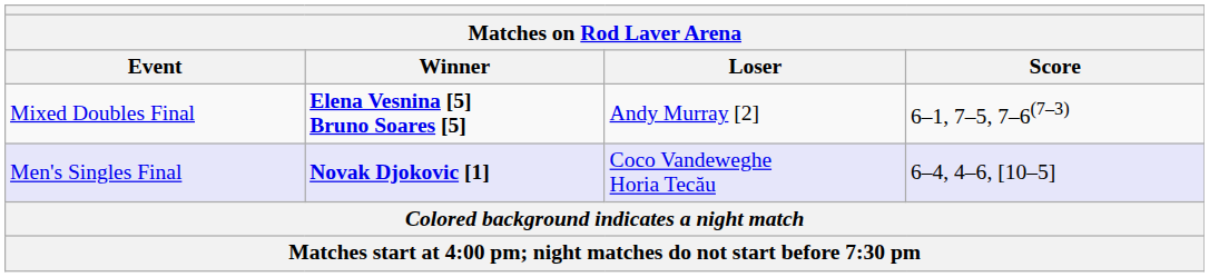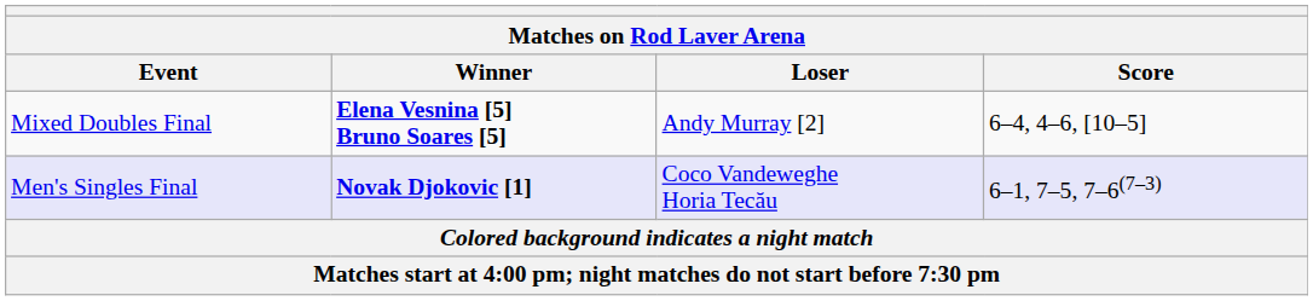Mixed Doubles Final | Score: 6–1, 7–5, 7–6(7–3) -> 6–4, 4–6, [10–5]
Men's Singles Final | Score: 6–4, 4–6, [10–5] -> 6–1, 7–5, 7–6(7–3)
